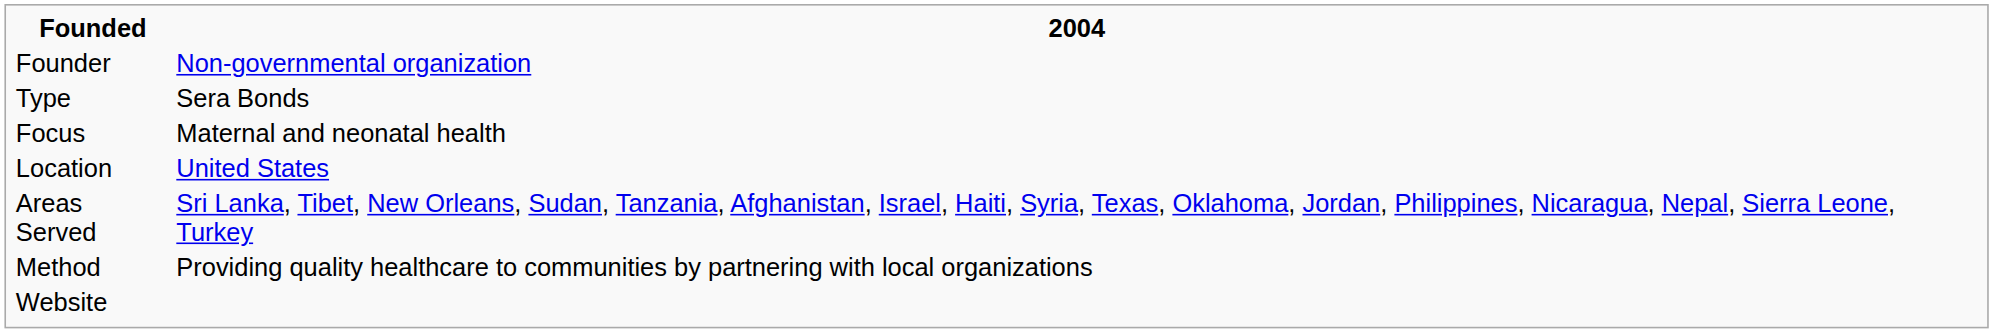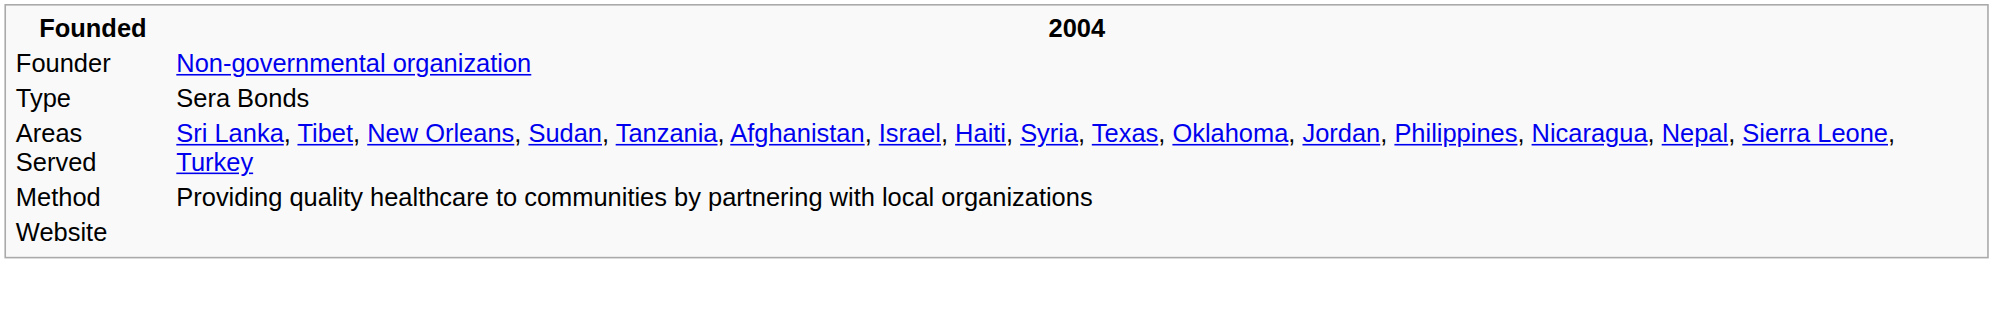- row: Focus | Maternal and neonatal health
- row: Location | United States
